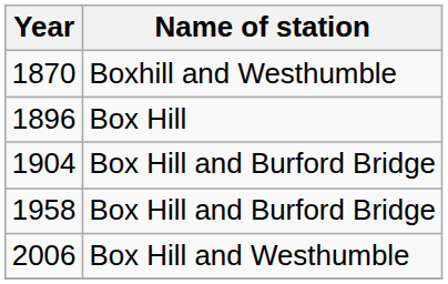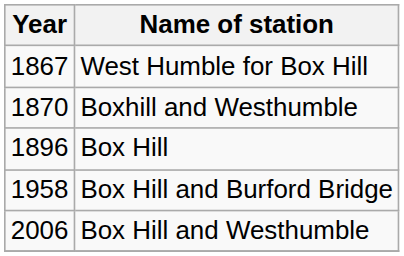+ row: 1867 | West Humble for Box Hill
- row: 1904 | Box Hill and Burford Bridge
